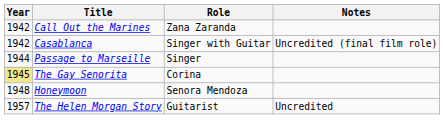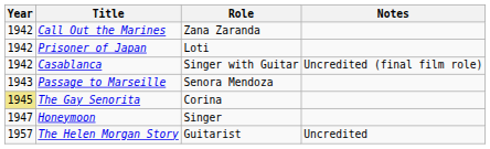+ row: 1942 | Prisoner of Japan | Loti
Passage to Marseille | Year: 1944 -> 1943
Passage to Marseille | Role: Singer -> Senora Mendoza
Honeymoon | Year: 1948 -> 1947
Honeymoon | Role: Senora Mendoza -> Singer
